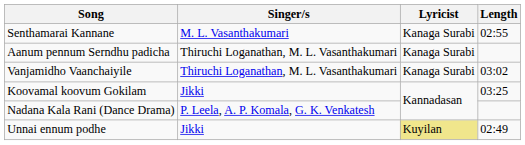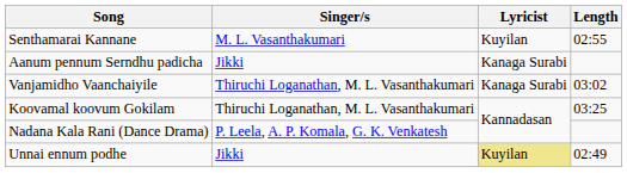Senthamarai Kannane | Lyricist: Kanaga Surabi -> Kuyilan
Aanum pennum Serndhu padicha | Singer/s: Thiruchi Loganathan, M. L. Vasanthakumari -> Jikki
Koovamal koovum Gokilam | Singer/s: Jikki -> Thiruchi Loganathan, M. L. Vasanthakumari
